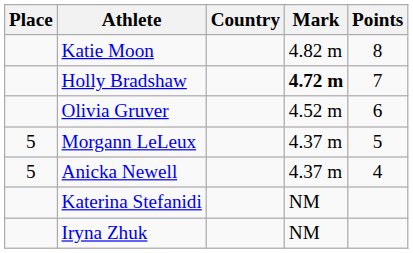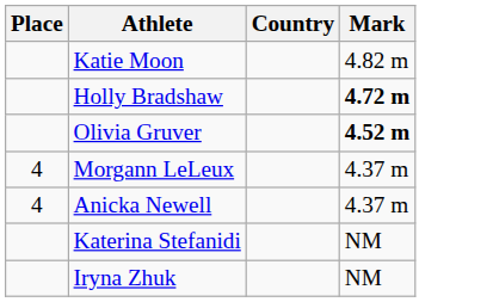- column: Points | 8 | 7 | 6 | 5 | 4
Olivia Gruver | Mark: normal -> bold
Morgann LeLeux | Place: 5 -> 4
Anicka Newell | Place: 5 -> 4
